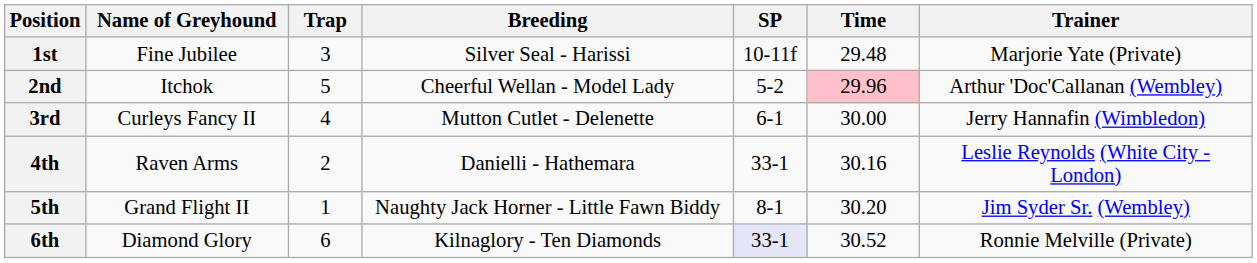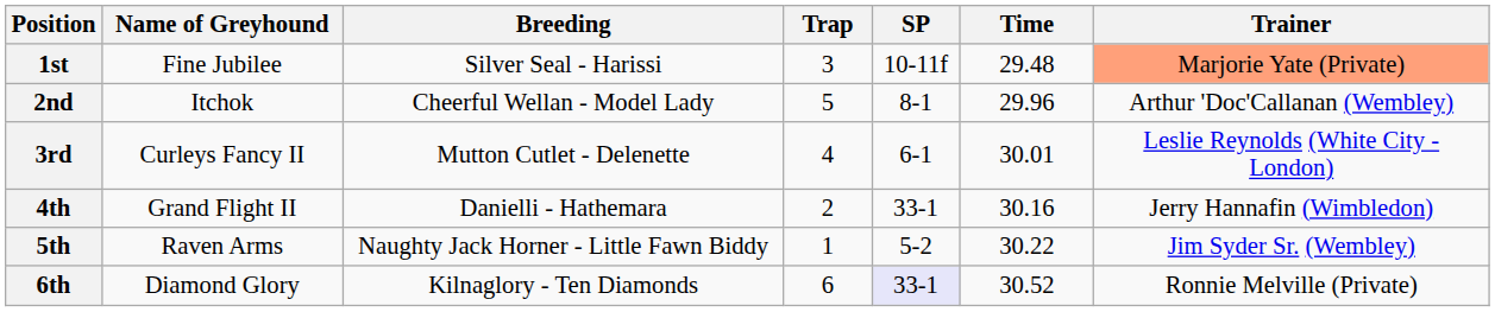columns swapped: Breeding <-> Trap
1st | Trainer: no background -> lightsalmon background
2nd | SP: 5-2 -> 8-1
2nd | Time: pink background -> no background
3rd | Time: 30.00 -> 30.01
3rd | Trainer: Jerry Hannafin (Wimbledon) -> Leslie Reynolds (White City - London)
4th | Name of Greyhound: Raven Arms -> Grand Flight II
4th | Trainer: Leslie Reynolds (White City - London) -> Jerry Hannafin (Wimbledon)
5th | Name of Greyhound: Grand Flight II -> Raven Arms
5th | SP: 8-1 -> 5-2
5th | Time: 30.20 -> 30.22
